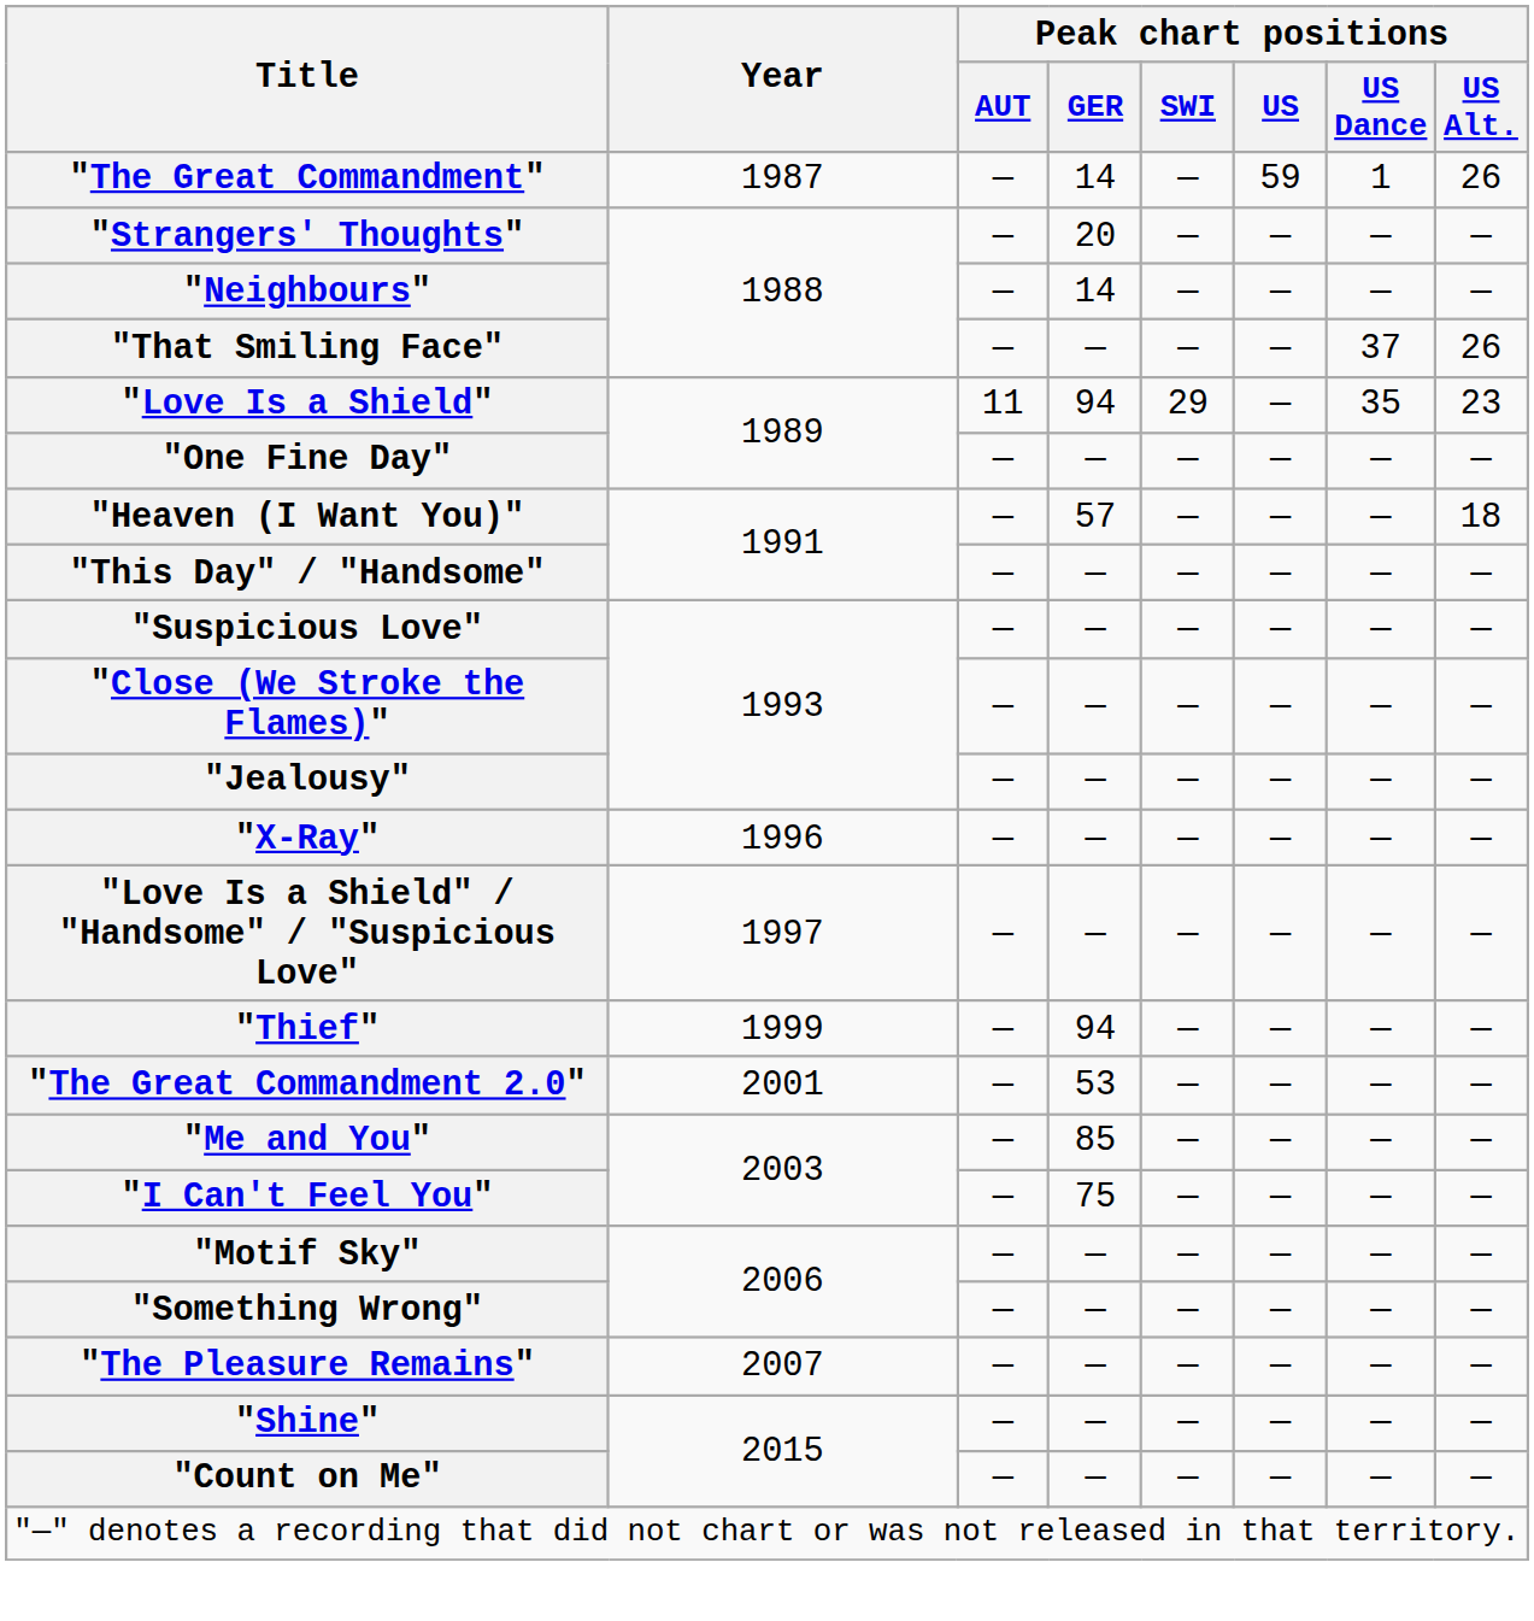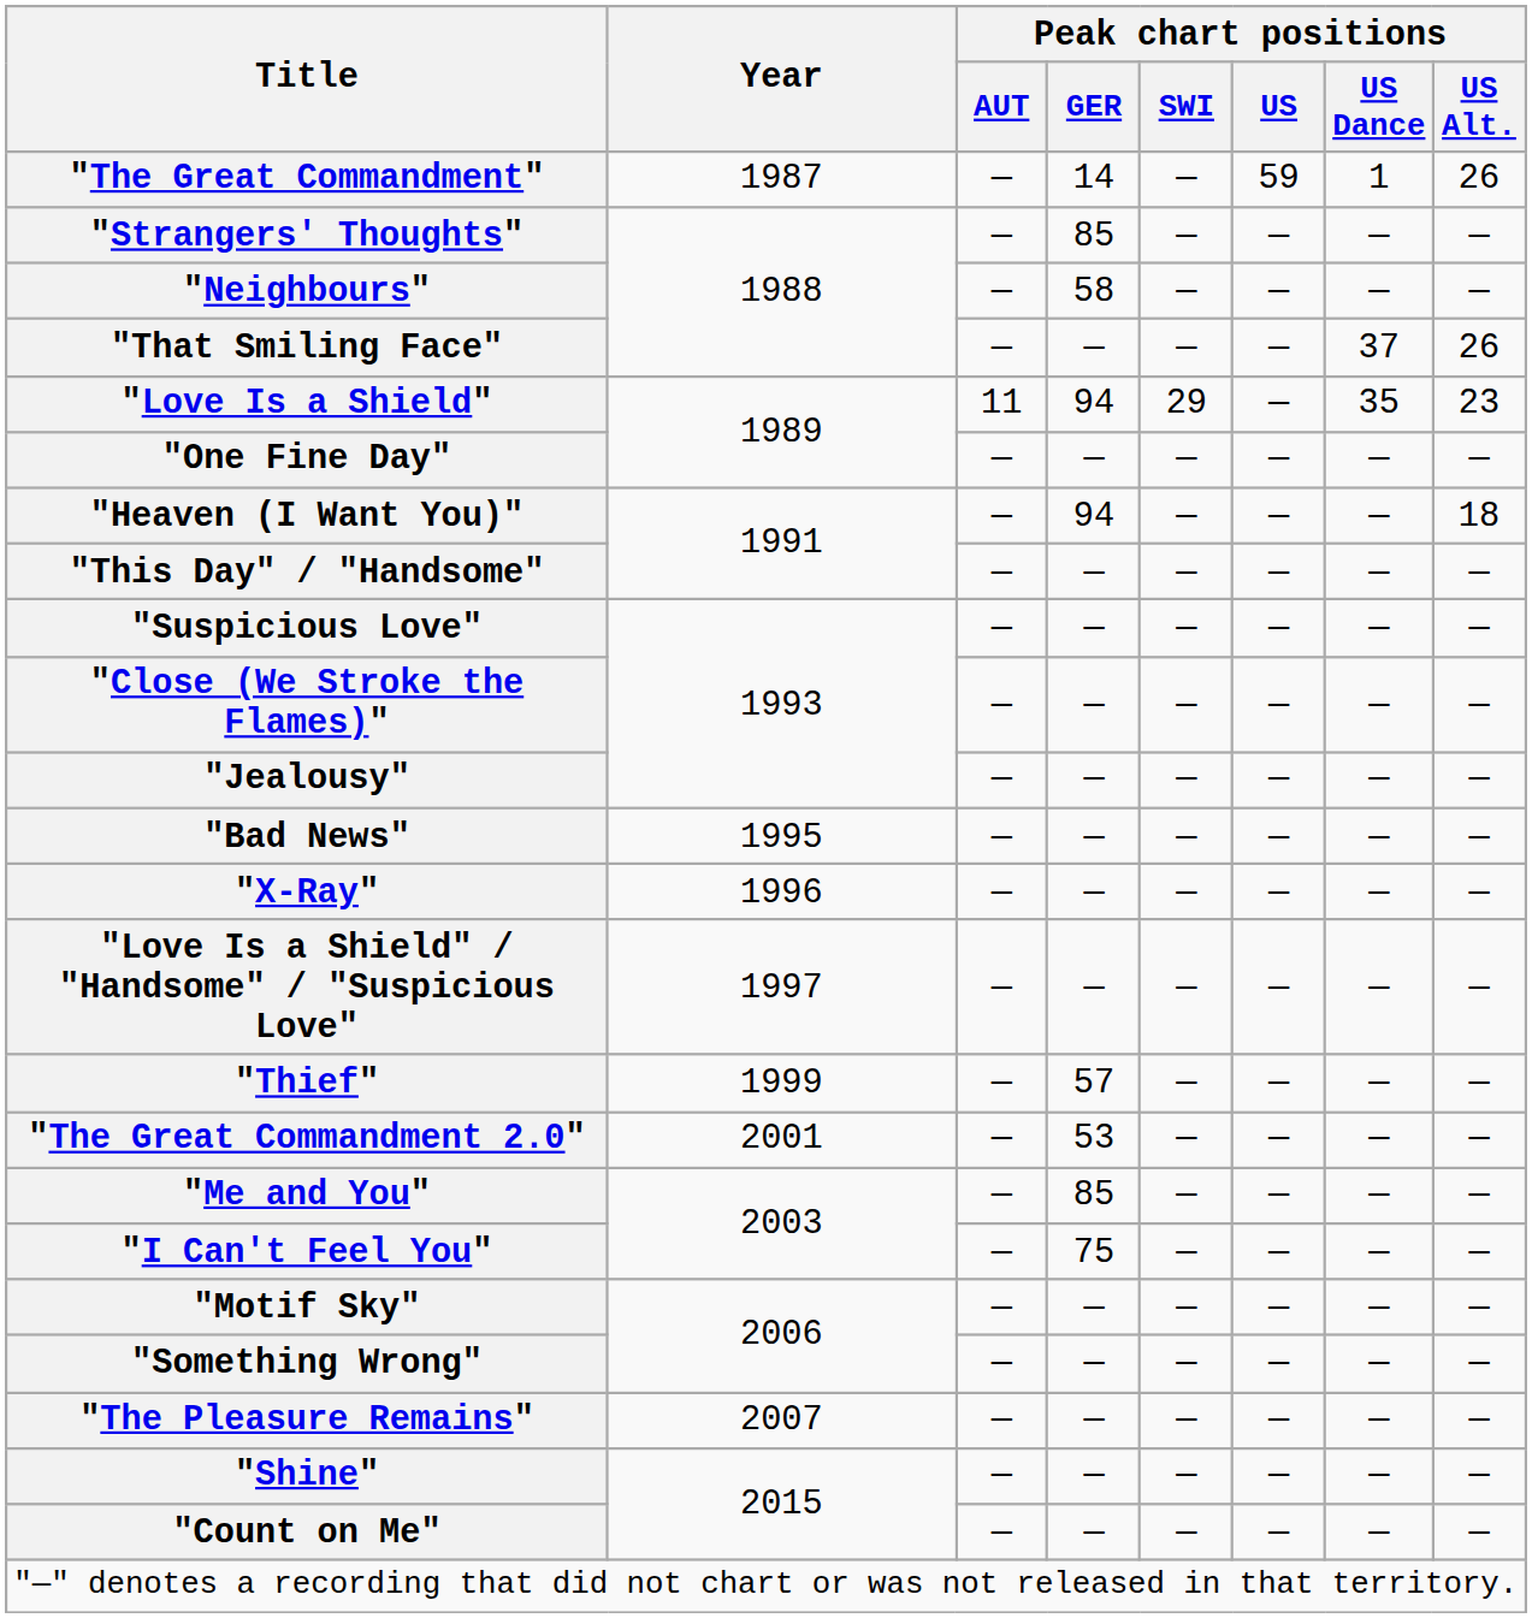"Strangers' Thoughts" | Peak chart positions / GER: 20 -> 85
"Neighbours" | Peak chart positions / GER: 14 -> 58
"Heaven (I Want You)" | Peak chart positions / GER: 57 -> 94
+ row: "Bad News" | 1995 | — | — | — | — | — | —
"Thief" | Peak chart positions / GER: 94 -> 57
